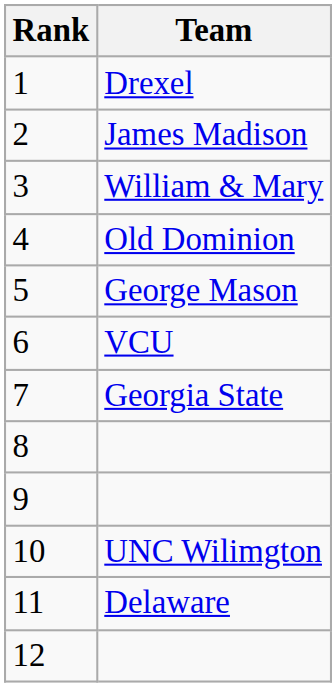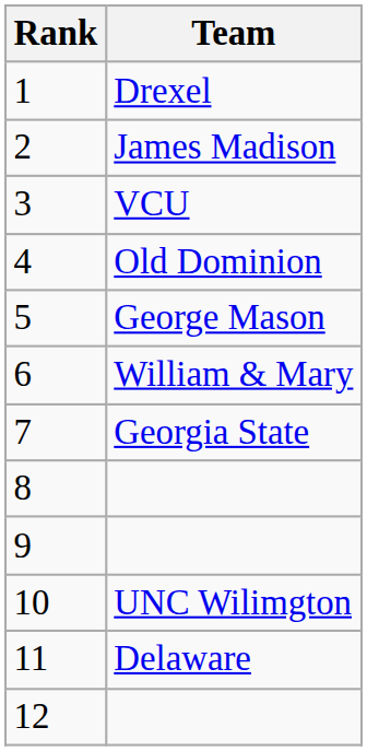3 | Team: William & Mary -> VCU
6 | Team: VCU -> William & Mary
